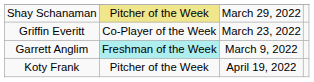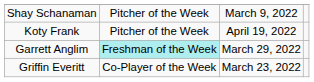Shay Schanaman | column 2: khaki background -> no background
Shay Schanaman | column 3: March 29, 2022 -> March 9, 2022
rows swapped: Griffin Everitt <-> Koty Frank
Garrett Anglim | column 3: March 9, 2022 -> March 29, 2022
